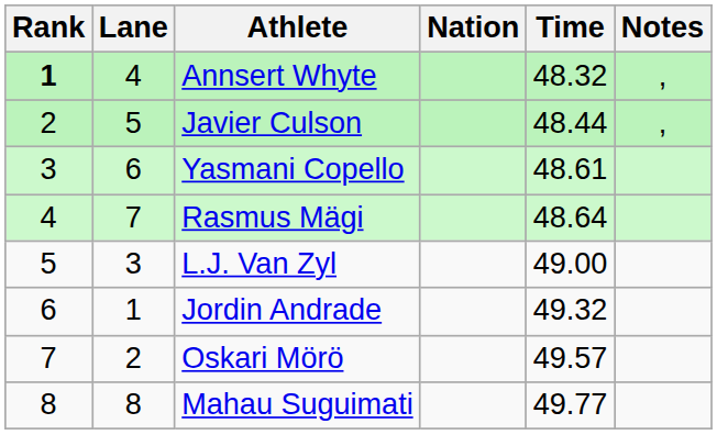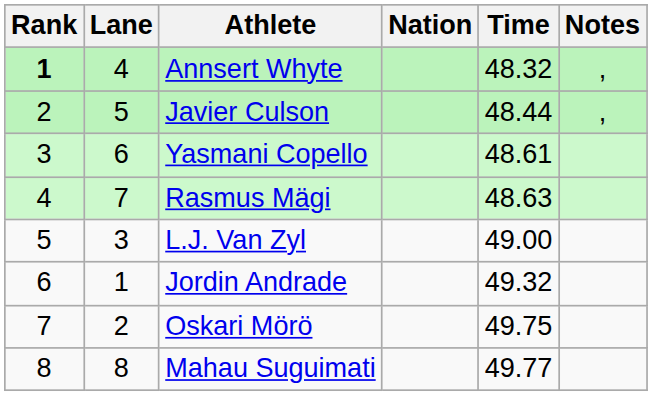Rasmus Mägi | Time: 48.64 -> 48.63
Oskari Mörö | Time: 49.57 -> 49.75
